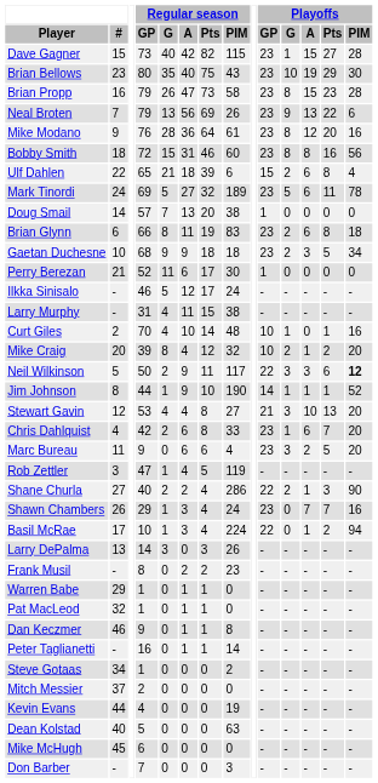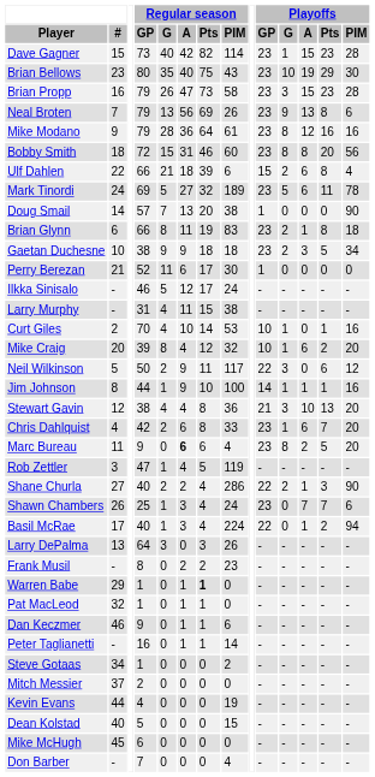Dave Gagner | Regular season / PIM: 115 -> 114
Dave Gagner | Playoffs / Pts: 27 -> 23
Brian Propp | Playoffs / G: 8 -> 3
Neal Broten | Playoffs / Pts: 22 -> 8
Mike Modano | Regular season / GP: 76 -> 79
Mike Modano | Playoffs / Pts: 20 -> 16
Bobby Smith | Playoffs / Pts: 16 -> 20
Ulf Dahlen | Regular season / GP: 65 -> 66
Doug Smail | Playoffs / PIM: 0 -> 90
Brian Glynn | Playoffs / A: 6 -> 1
Gaetan Duchesne | Regular season / GP: 68 -> 38
Curt Giles | Regular season / PIM: 48 -> 53
Mike Craig | Playoffs / G: 2 -> 1
Mike Craig | Playoffs / A: 1 -> 6
Neil Wilkinson | Playoffs / A: 3 -> 0
Neil Wilkinson | Playoffs / PIM: bold -> normal
Jim Johnson | Regular season / PIM: 190 -> 100
Jim Johnson | Playoffs / PIM: 52 -> 16
Stewart Gavin | Regular season / GP: 53 -> 38
Stewart Gavin | Regular season / PIM: 27 -> 36
Marc Bureau | Regular season / A: normal -> bold
Marc Bureau | Playoffs / G: 3 -> 8
Shawn Chambers | Regular season / GP: 29 -> 25
Shawn Chambers | Playoffs / PIM: 16 -> 6
Basil McRae | Regular season / GP: 10 -> 40
Larry DePalma | Regular season / GP: 14 -> 64
Warren Babe | Regular season / Pts: normal -> bold
Dan Keczmer | Regular season / PIM: 8 -> 6
Dean Kolstad | Regular season / PIM: 63 -> 15
Don Barber | Regular season / PIM: 3 -> 4
